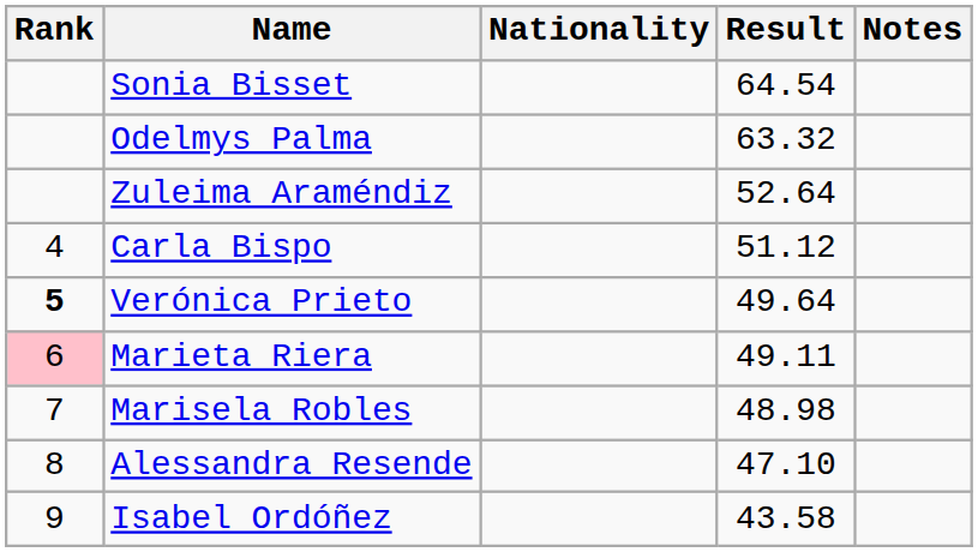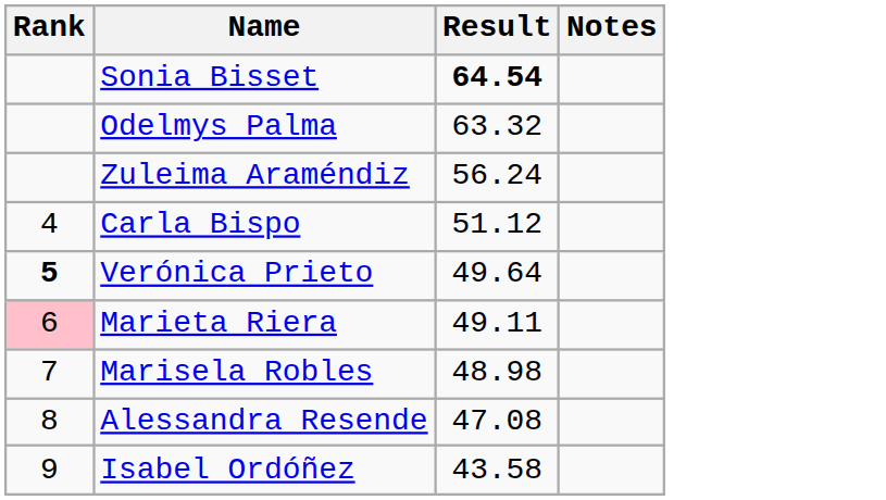- column: Nationality
Sonia Bisset | Result: normal -> bold
Zuleima Araméndiz | Result: 52.64 -> 56.24
Alessandra Resende | Result: 47.10 -> 47.08
